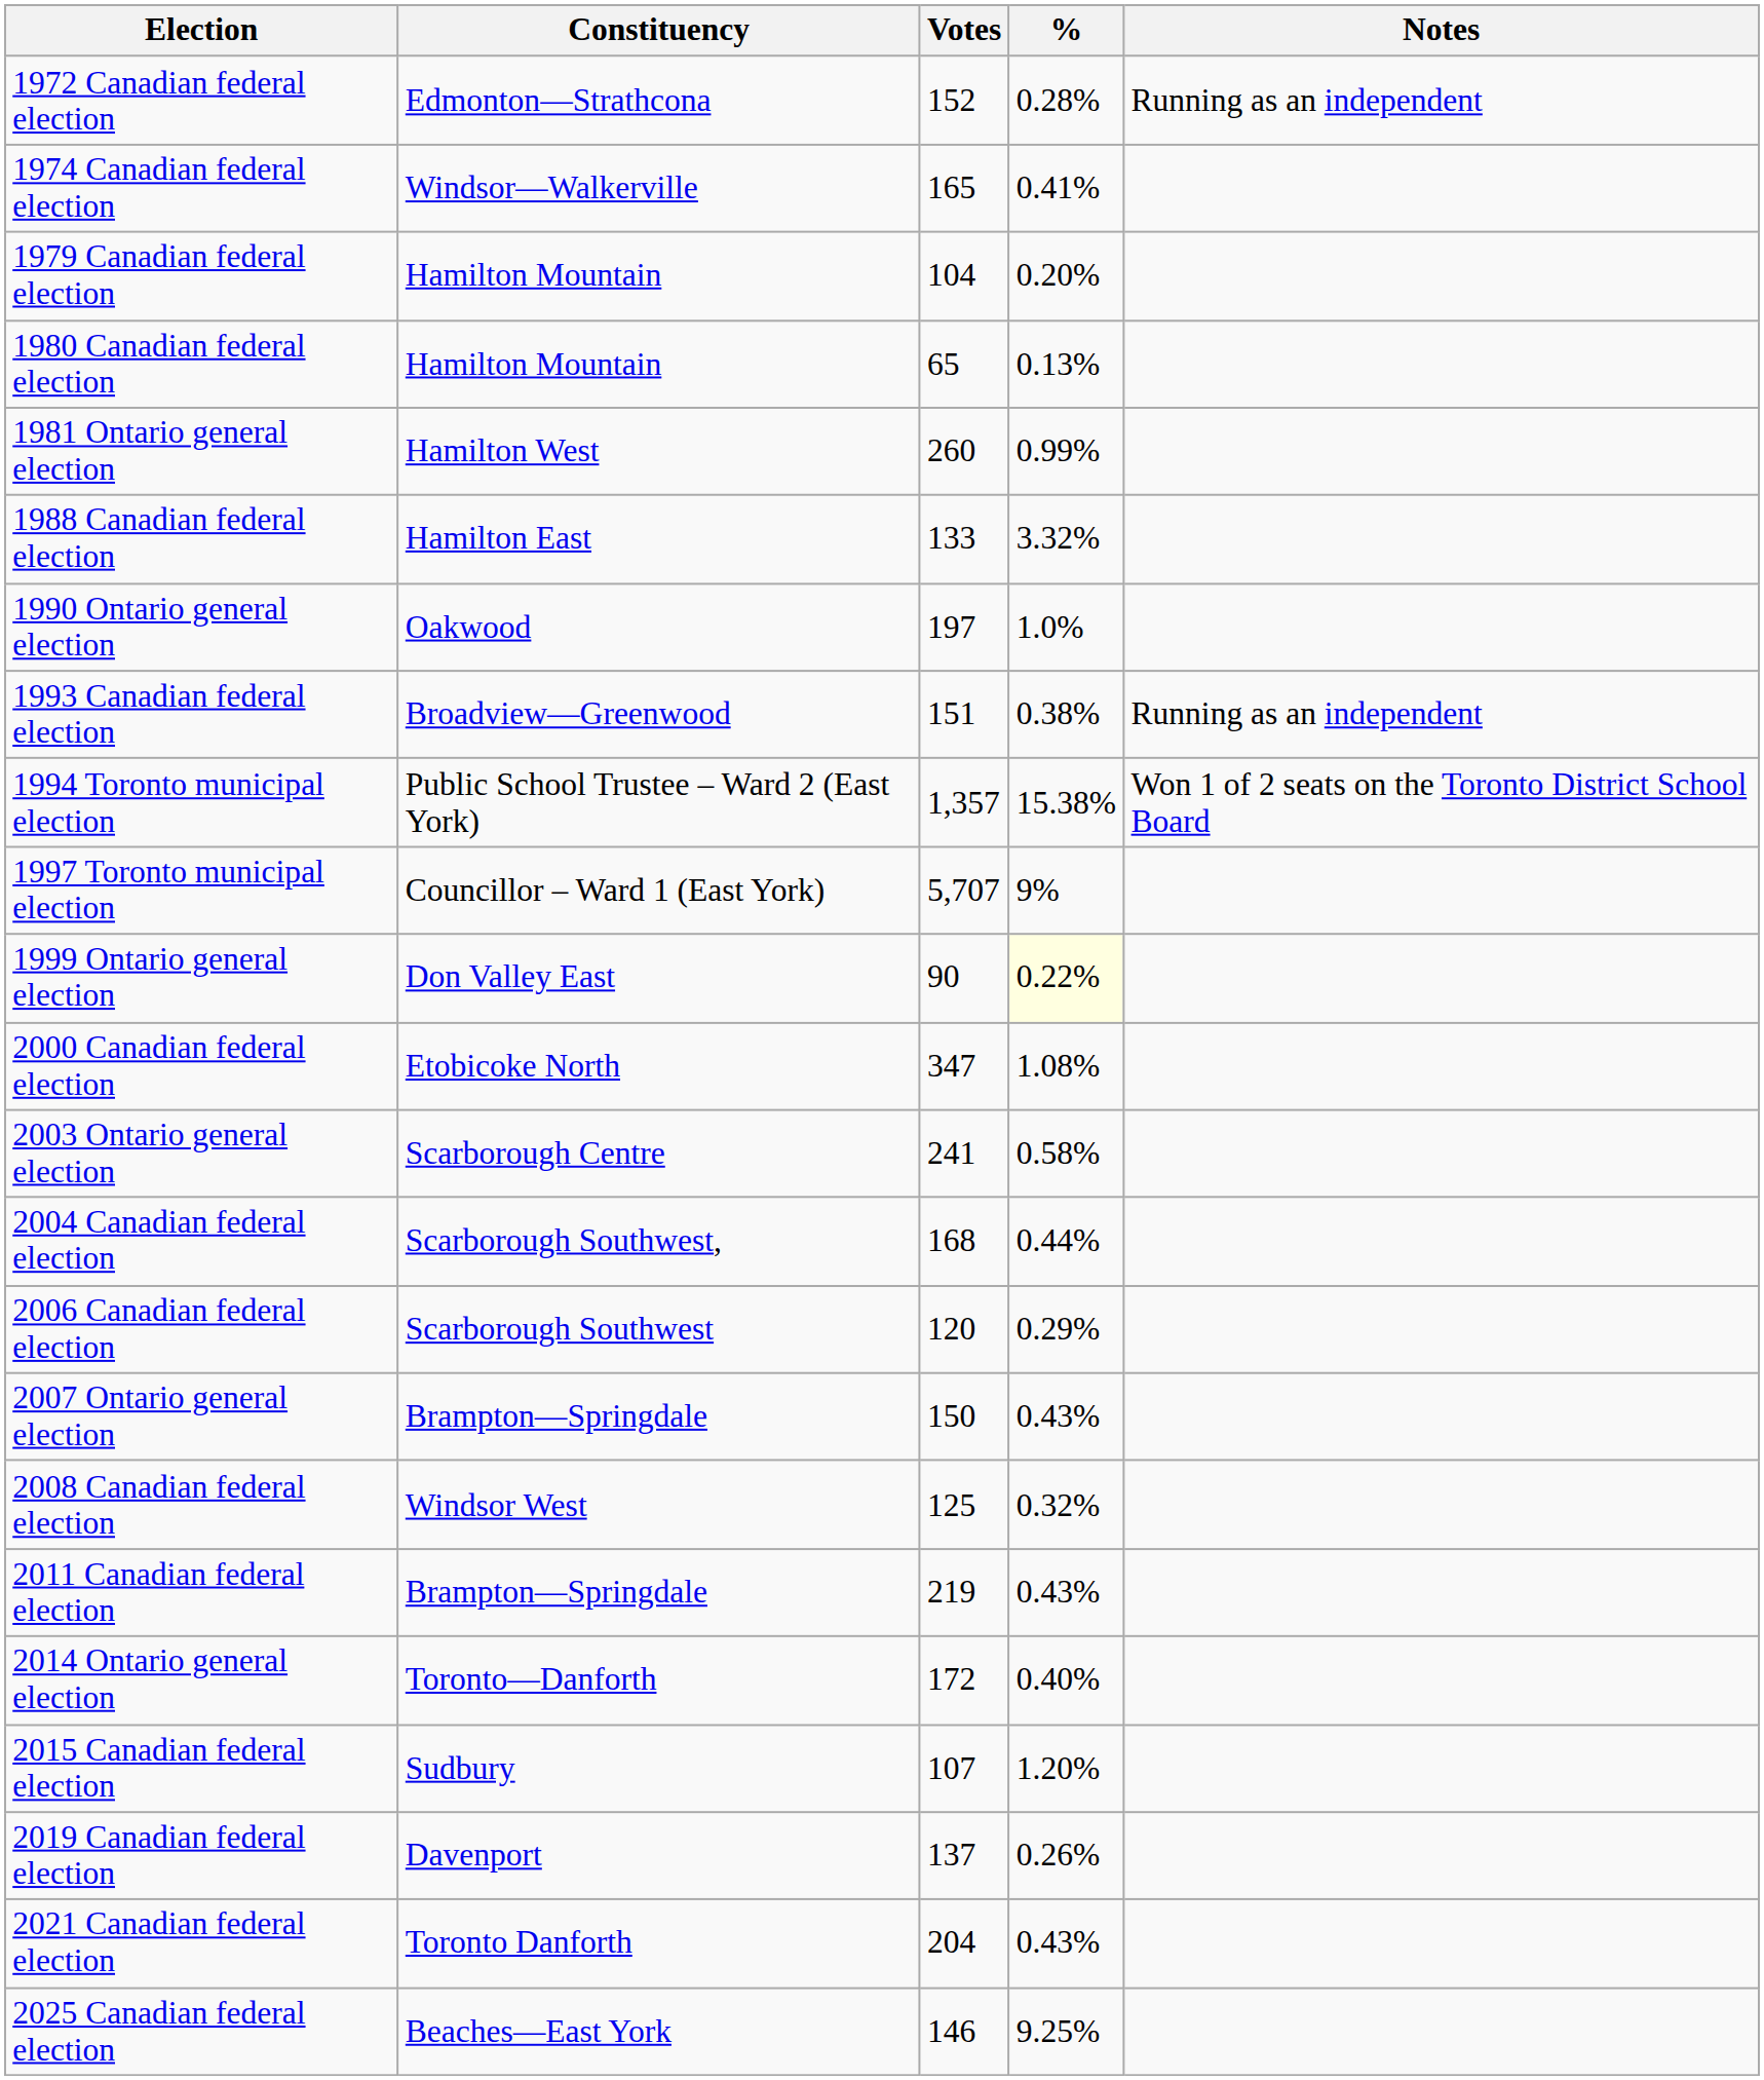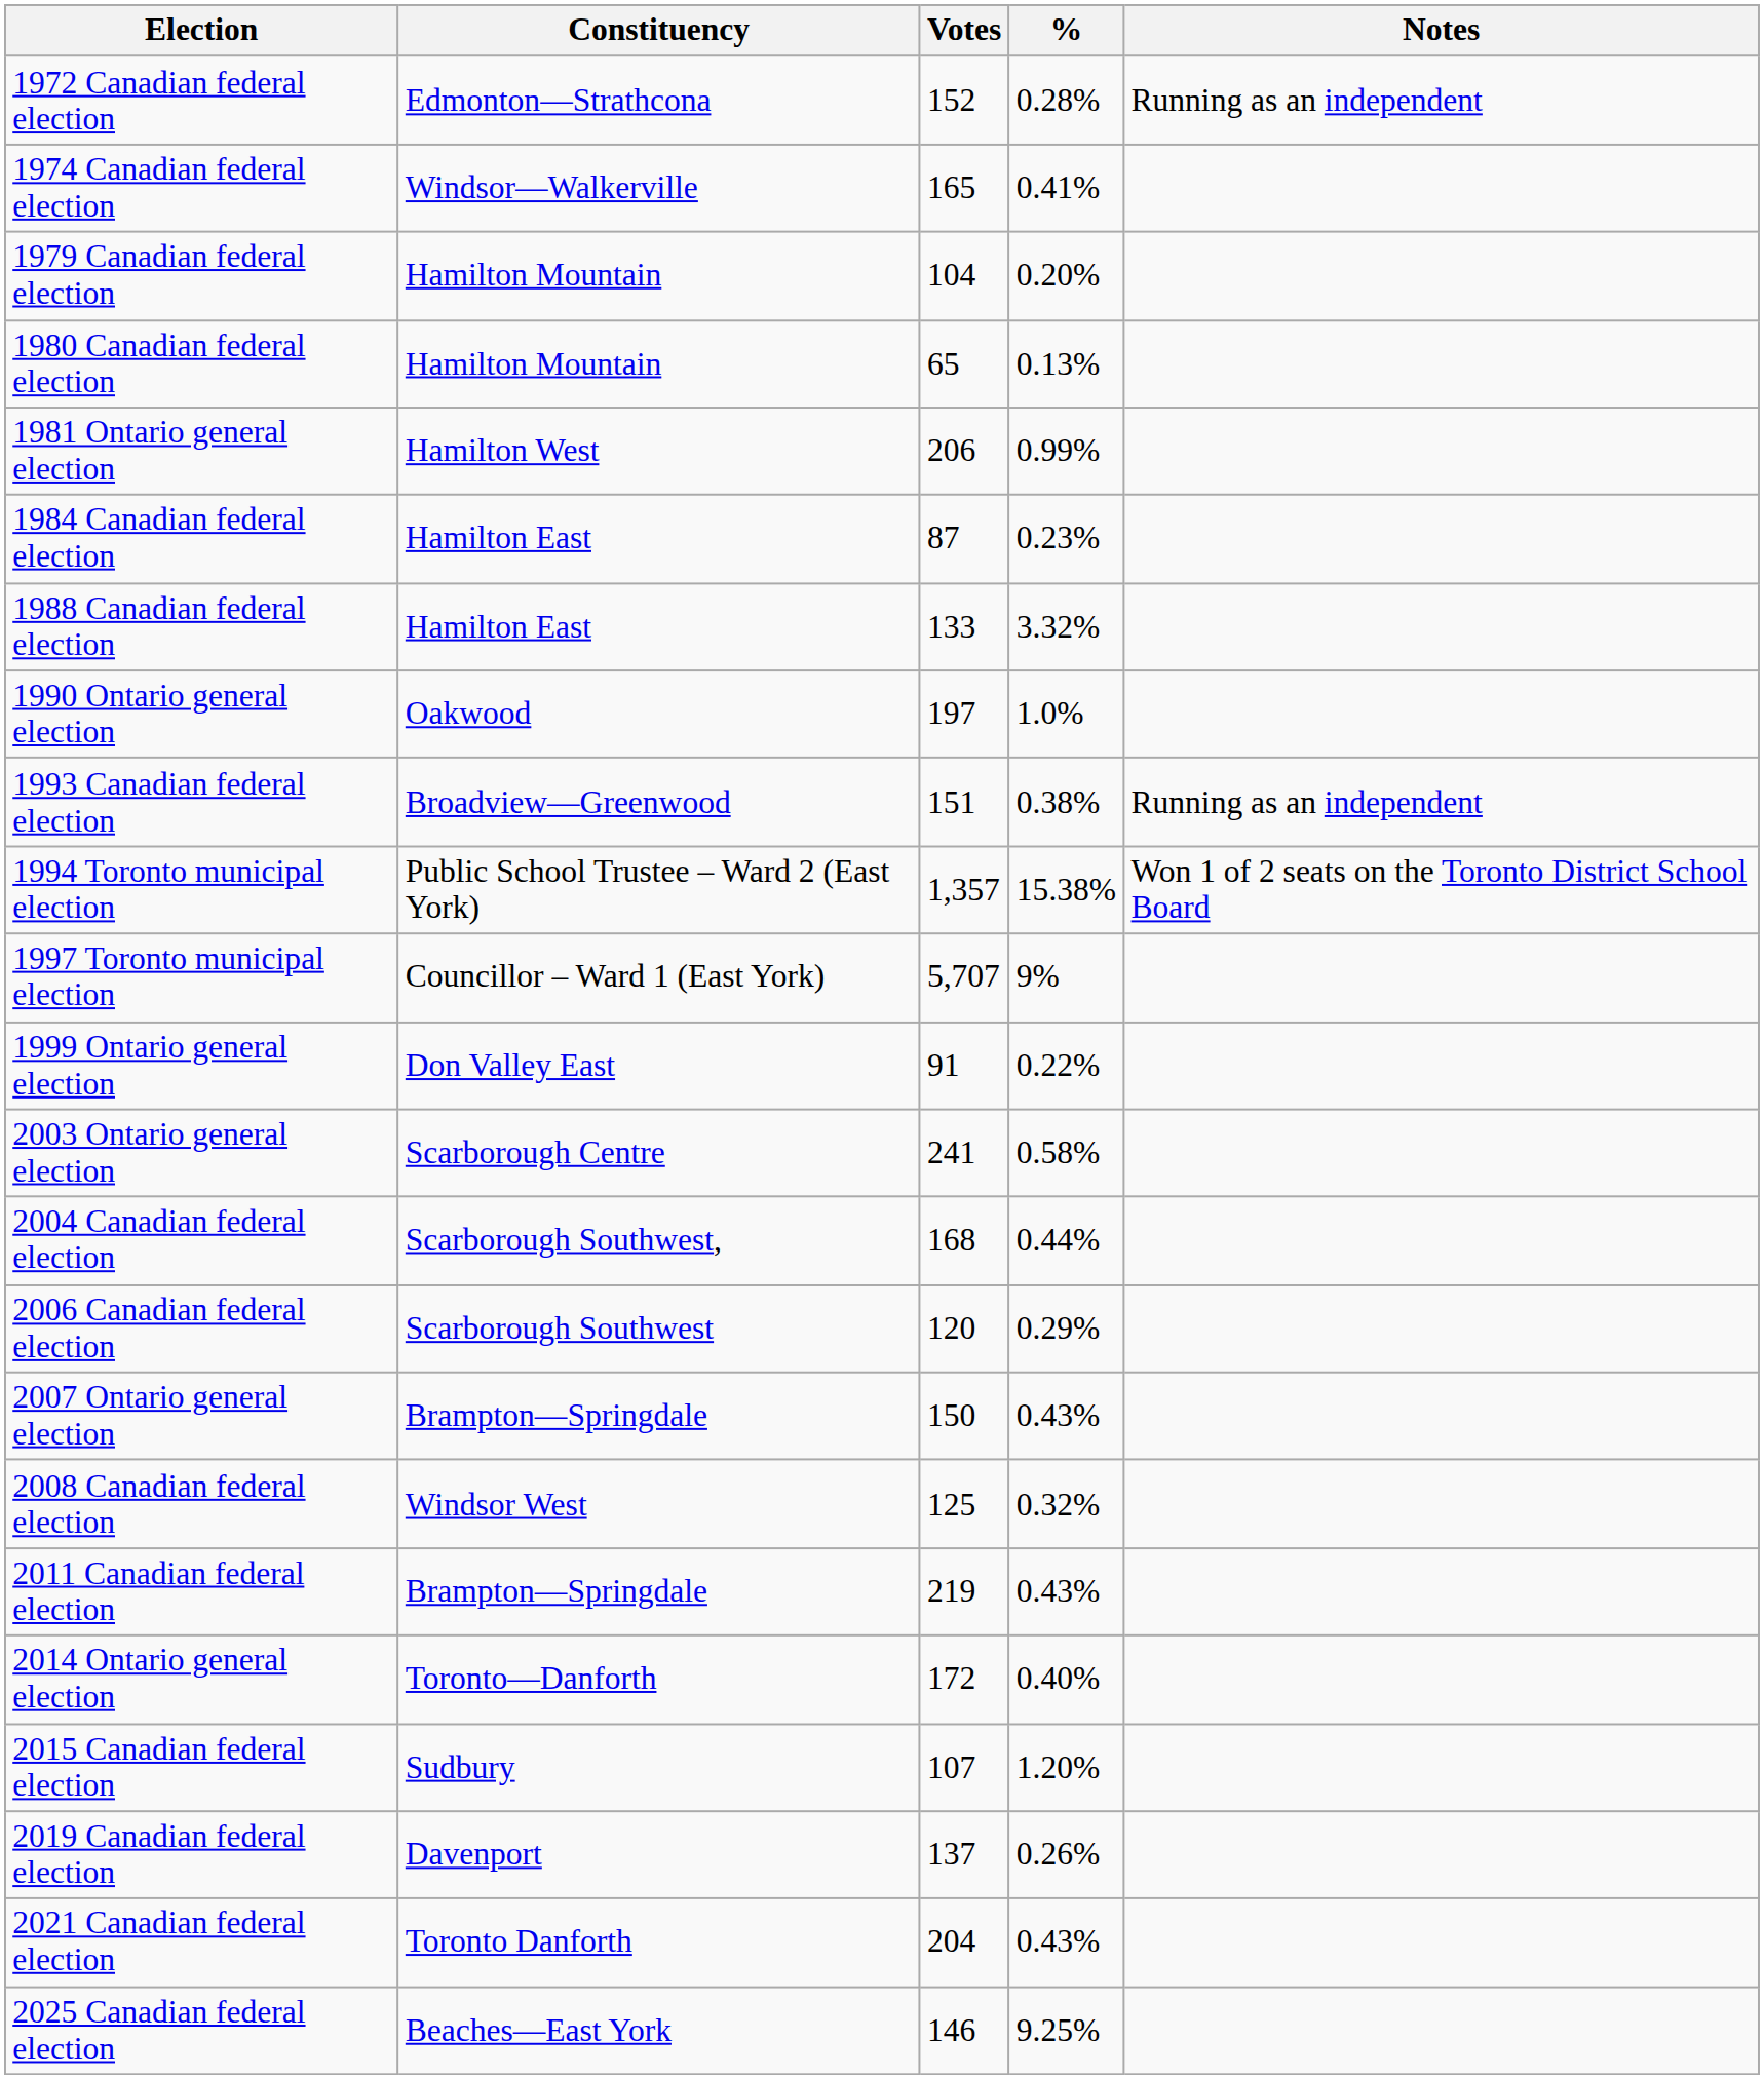1981 Ontario general election | Votes: 260 -> 206
+ row: 1984 Canadian federal election | Hamilton East | 87 | 0.23%
1999 Ontario general election | Votes: 90 -> 91
1999 Ontario general election | %: lightyellow background -> no background
- row: 2000 Canadian federal election | Etobicoke North | 347 | 1.08%
